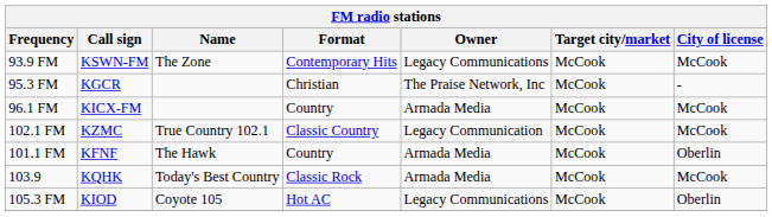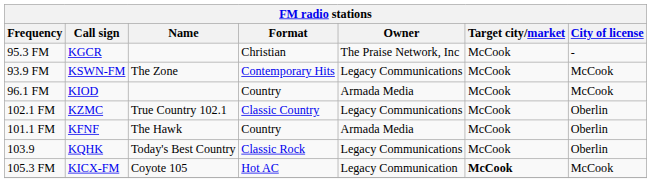rows swapped: 93.9 FM <-> 95.3 FM
96.1 FM | Call sign: KICX-FM -> KIOD
102.1 FM | Owner: Legacy Communication -> Legacy Communications
102.1 FM | City of license: McCook -> Oberlin
103.9 | Owner: Armada Media -> Legacy Communications
103.9 | City of license: McCook -> Oberlin
105.3 FM | Call sign: KIOD -> KICX-FM
105.3 FM | Owner: Legacy Communications -> Legacy Communication
105.3 FM | Target city/market: normal -> bold
105.3 FM | City of license: Oberlin -> McCook
